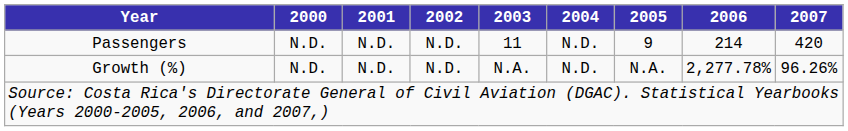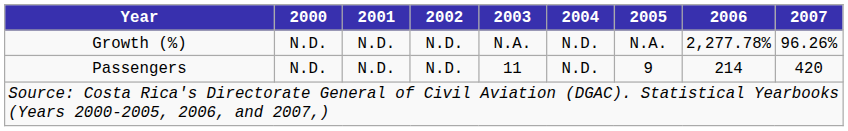rows swapped: Passengers <-> Growth (%)
